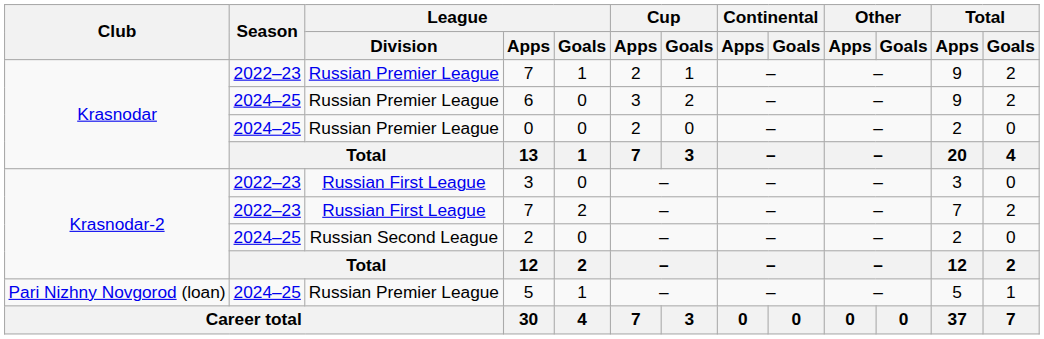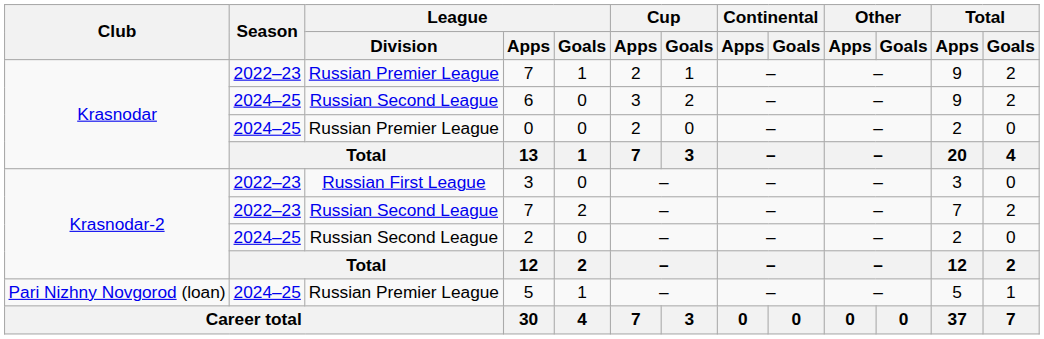6 | League / Division: Russian Premier League -> Russian Second League
Krasnodar-2 / 7 | League / Division: Russian First League -> Russian Second League
